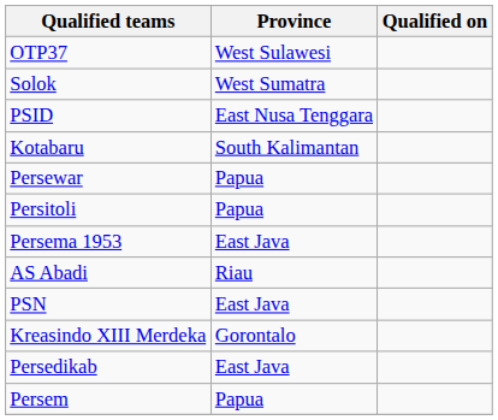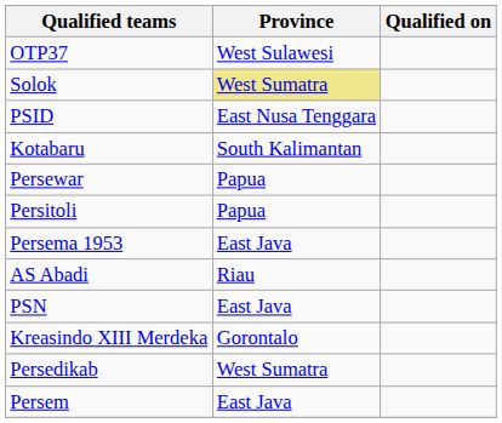Solok | Province: no background -> khaki background
Persedikab | Province: East Java -> West Sumatra
Persem | Province: Papua -> East Java
